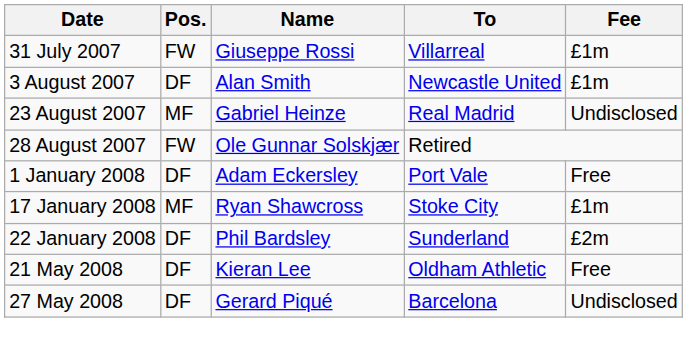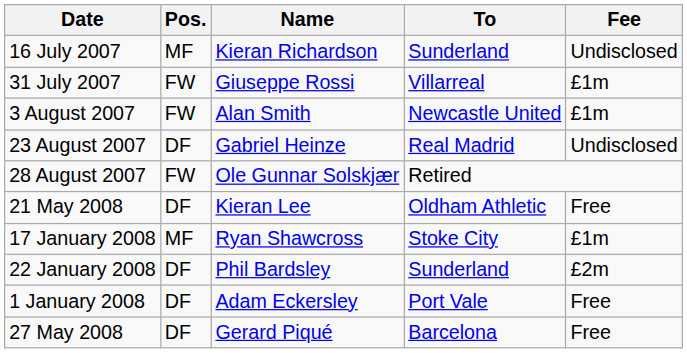+ row: 16 July 2007 | MF | Kieran Richardson | Sunderland | Undisclosed
3 August 2007 | Pos.: DF -> FW
23 August 2007 | Pos.: MF -> DF
rows swapped: 1 January 2008 <-> 21 May 2008
27 May 2008 | Fee: Undisclosed -> Free
